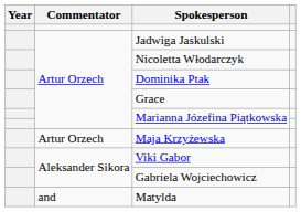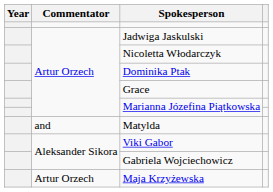rows swapped: Matylda <-> Maja Krzyżewska
